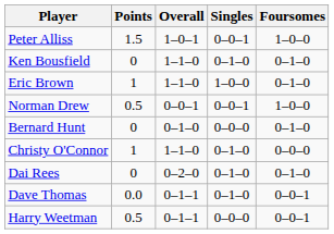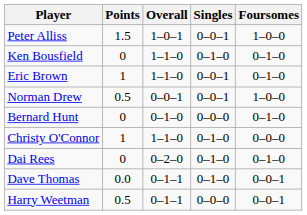Eric Brown | Singles: 1–0–0 -> 0–0–1
